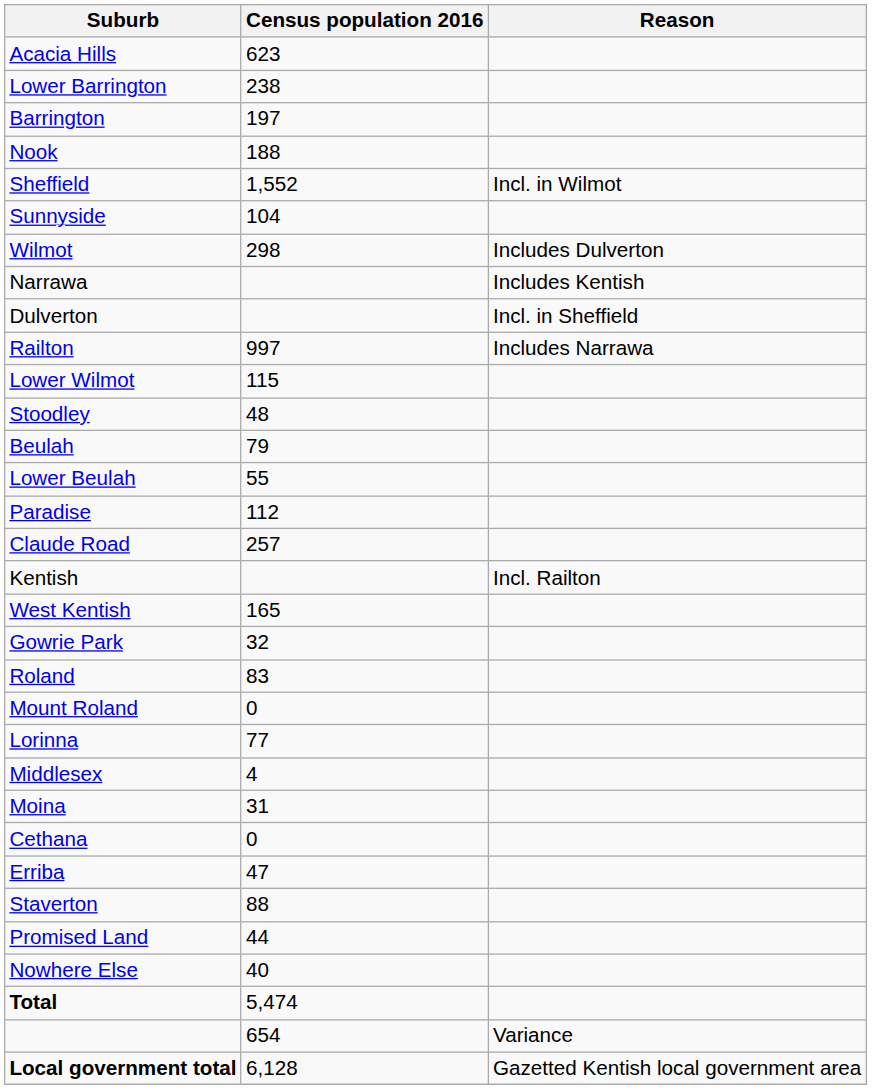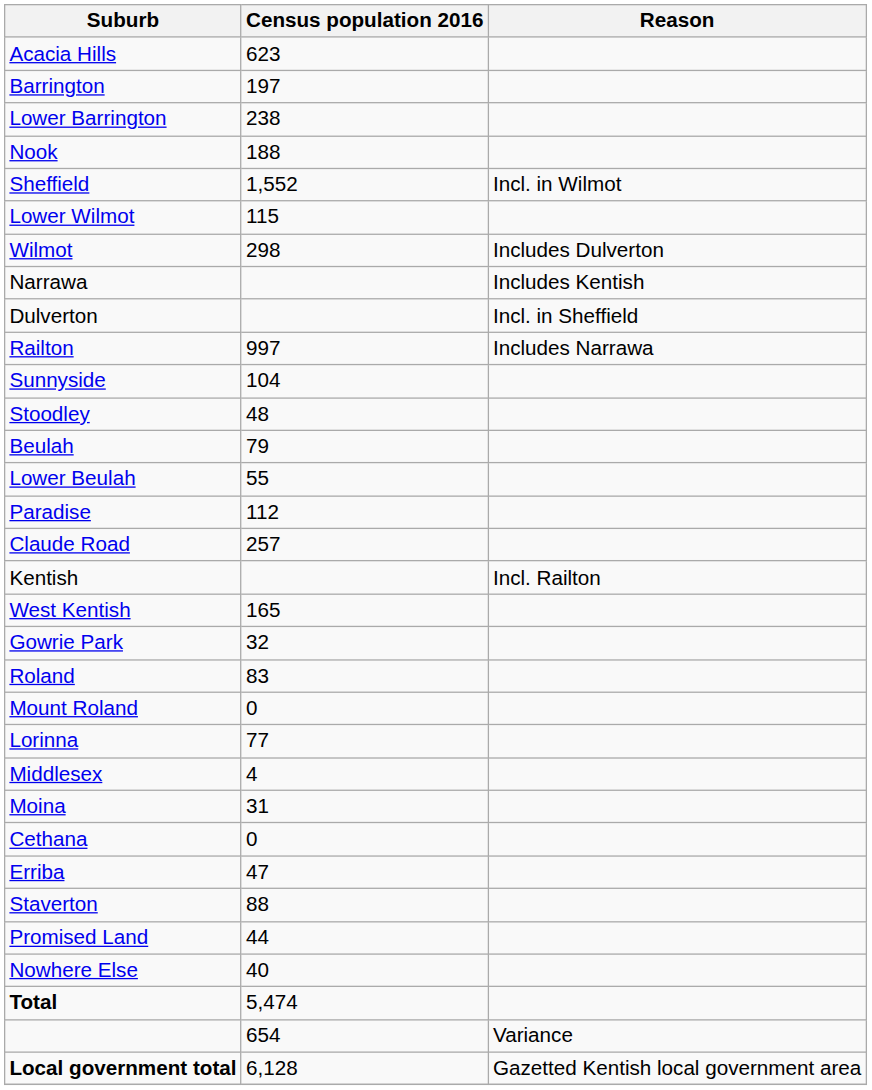rows swapped: Lower Barrington <-> Barrington
rows swapped: Lower Wilmot <-> Sunnyside
